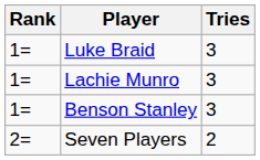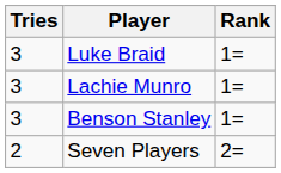columns swapped: Rank <-> Tries
